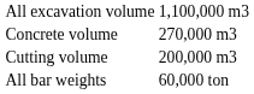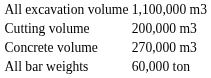rows swapped: Cutting volume <-> Concrete volume
